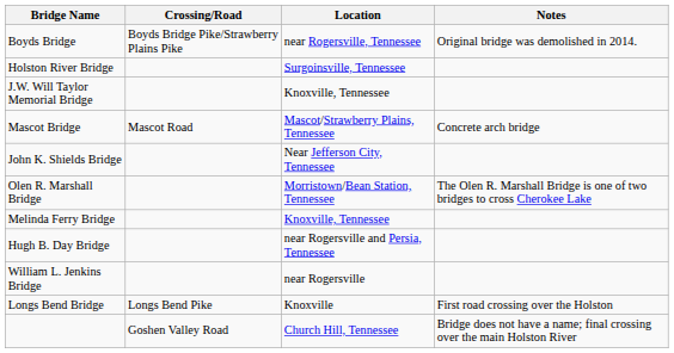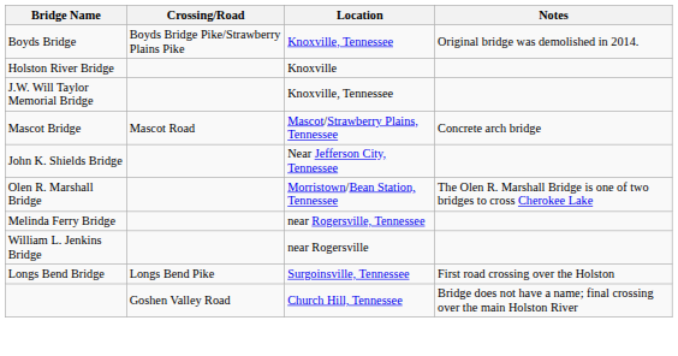Boyds Bridge | Location: near Rogersville, Tennessee -> Knoxville, Tennessee
Holston River Bridge | Location: Surgoinsville, Tennessee -> Knoxville
Melinda Ferry Bridge | Location: Knoxville, Tennessee -> near Rogersville, Tennessee
- row: Hugh B. Day Bridge | near Rogersville and Persia, Tennessee
Longs Bend Bridge | Location: Knoxville -> Surgoinsville, Tennessee
